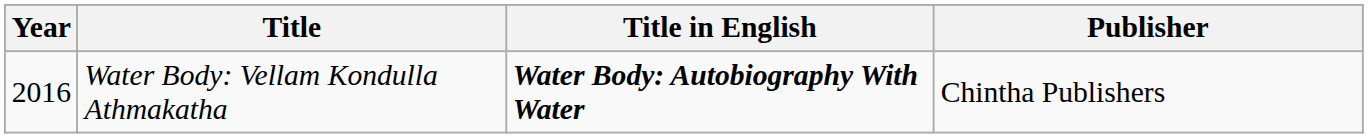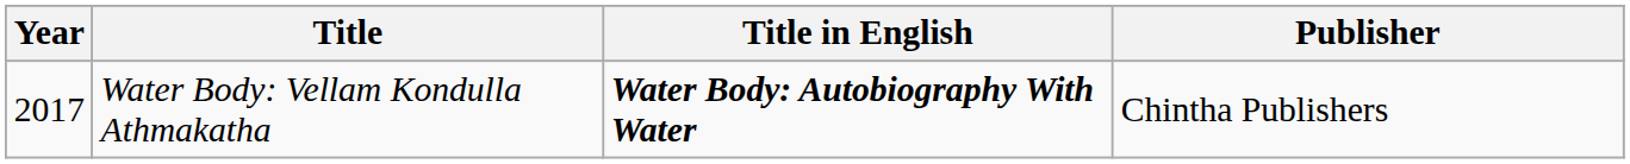Water Body: Vellam Kondulla Athmakatha | Year: 2016 -> 2017
